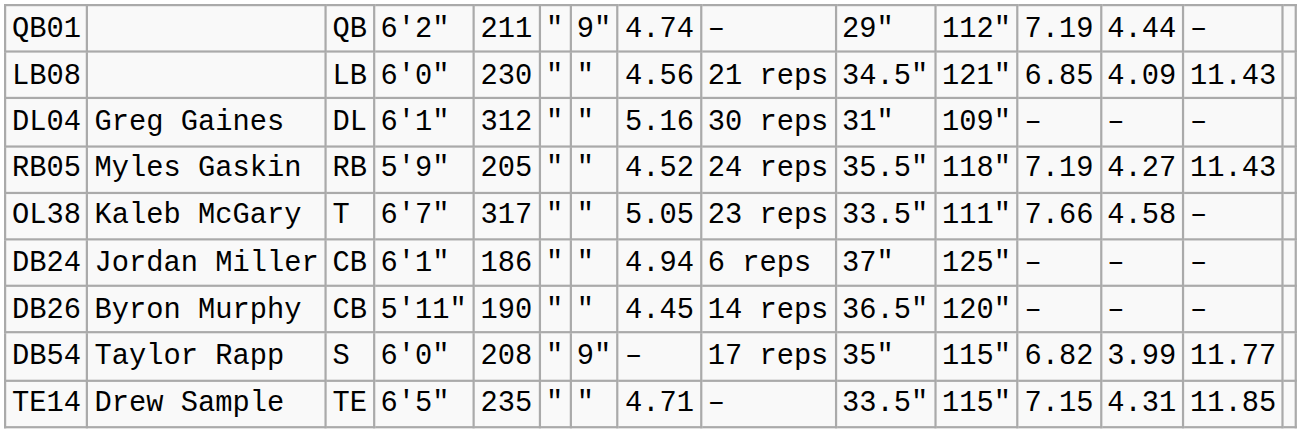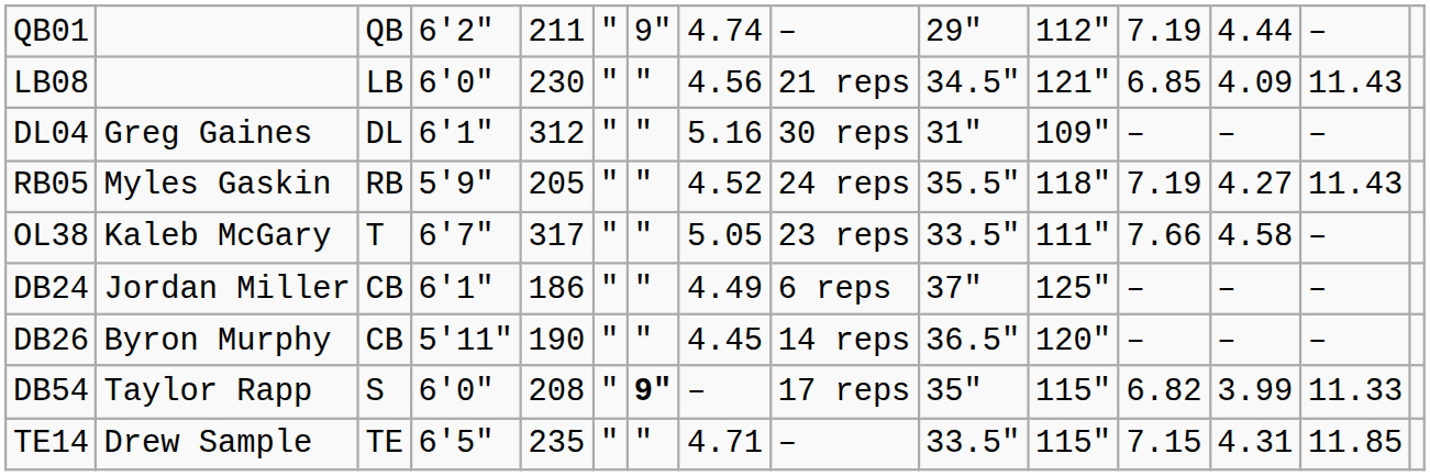DB24 | column 8: 4.94 -> 4.49
DB54 | column 7: normal -> bold
DB54 | column 14: 11.77 -> 11.33
